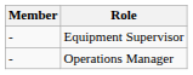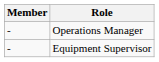rows swapped: Operations Manager <-> Equipment Supervisor
